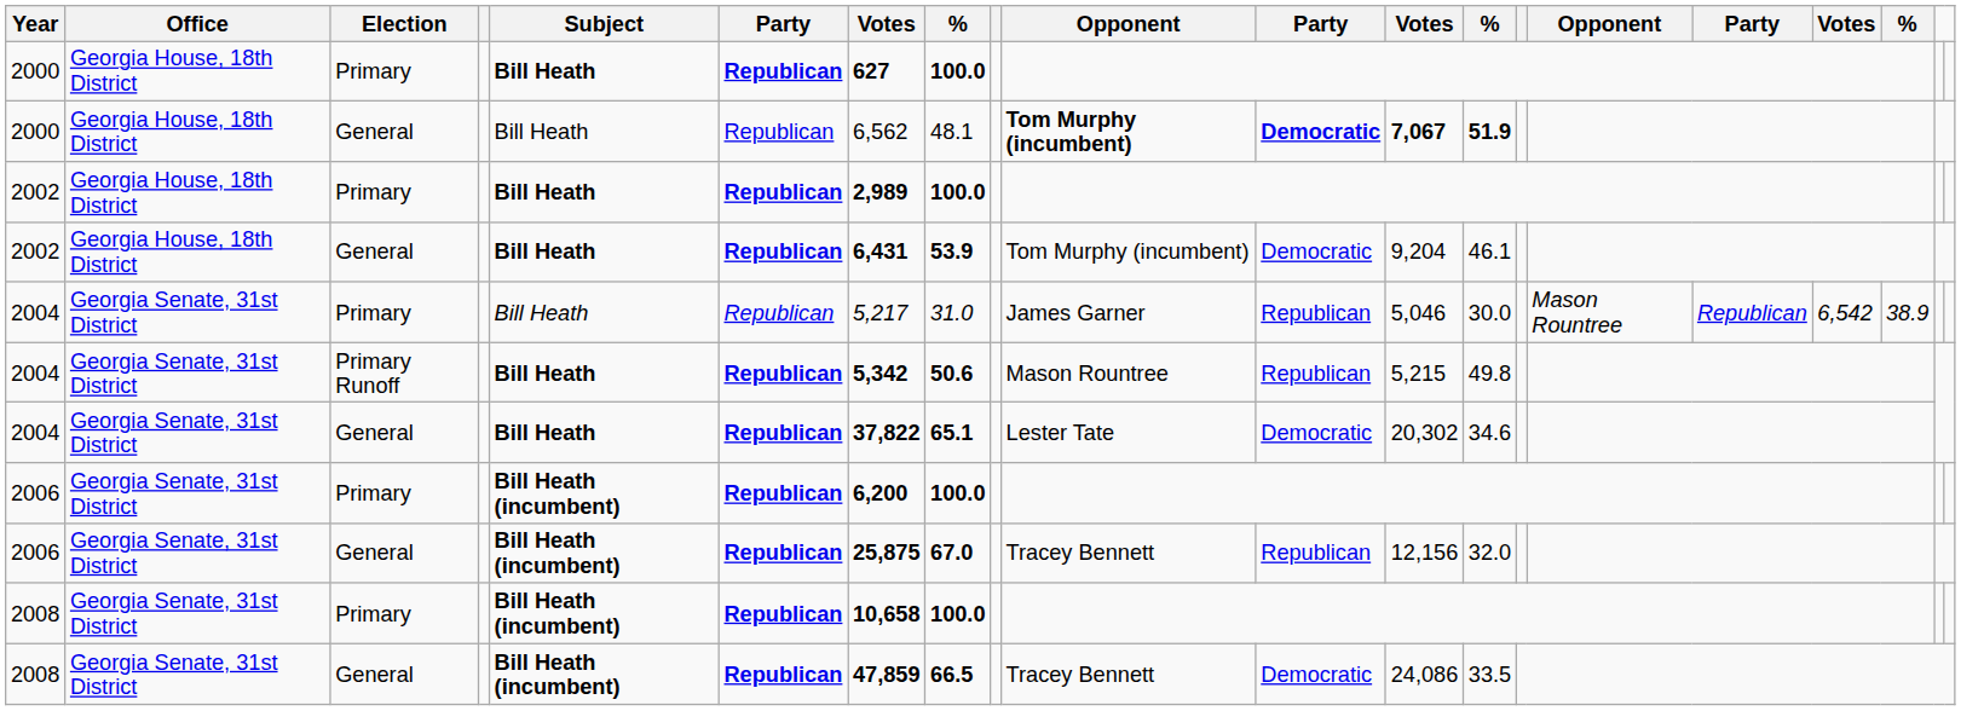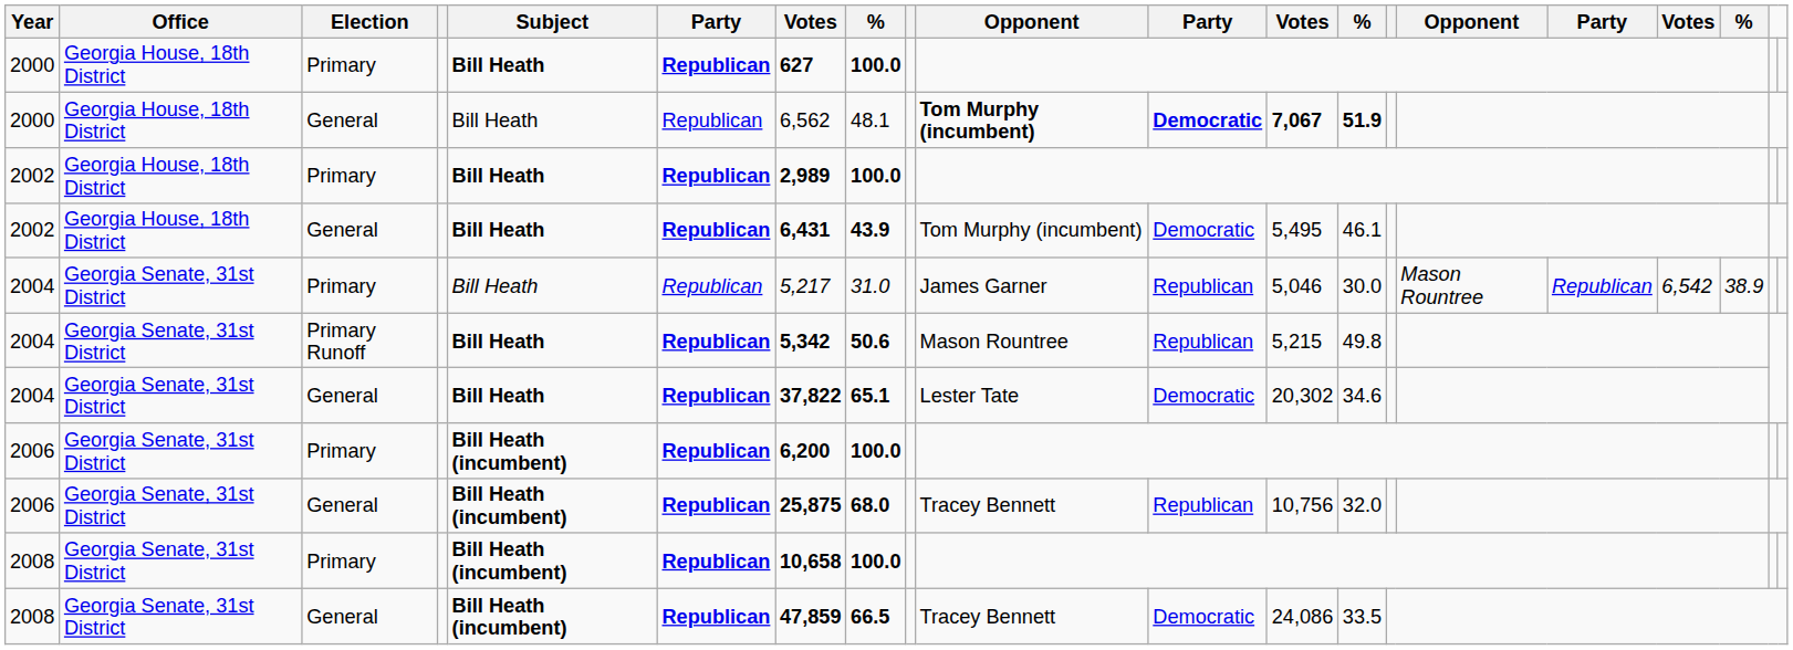2002 / General | column 8: 53.9 -> 43.9
2002 / General | column 12: 9,204 -> 5,495
2006 / General | column 8: 67.0 -> 68.0
2006 / General | column 12: 12,156 -> 10,756
